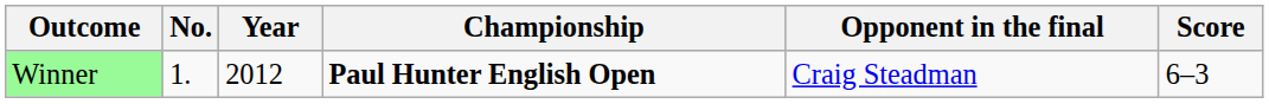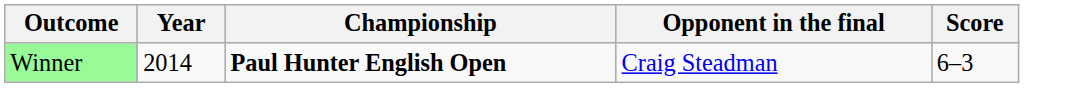- column: No. | 1.
Winner | Year: 2012 -> 2014
